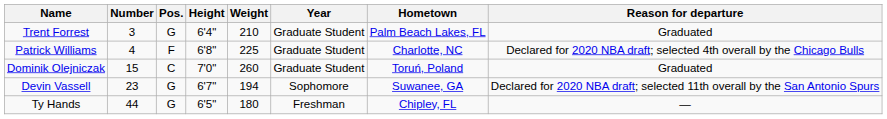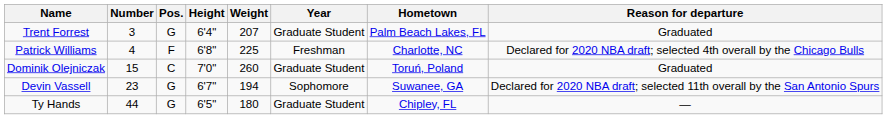Trent Forrest | Weight: 210 -> 207
Patrick Williams | Year: Graduate Student -> Freshman
Ty Hands | Year: Freshman -> Graduate Student
